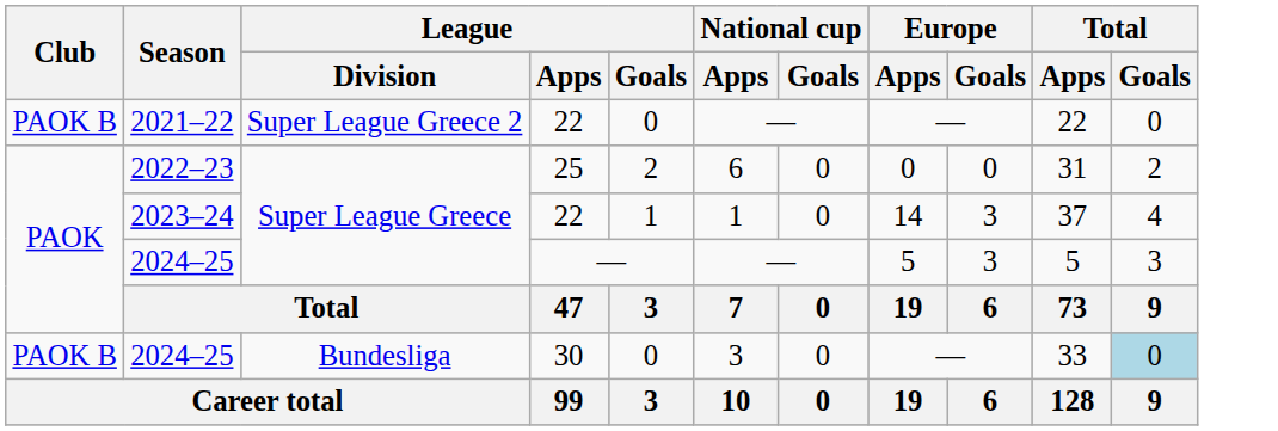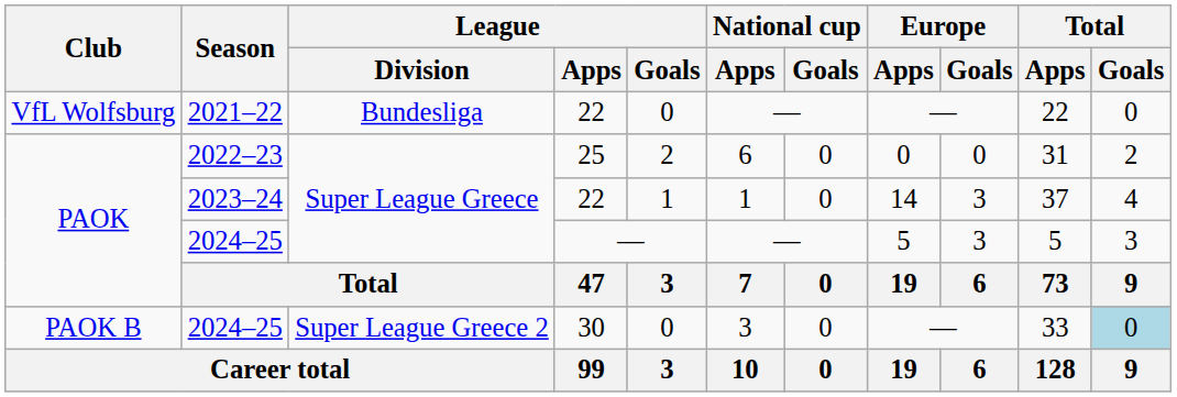2021–22 | Club: PAOK B -> VfL Wolfsburg
2021–22 | League / Division: Super League Greece 2 -> Bundesliga
2024–25 / 30 | League / Division: Bundesliga -> Super League Greece 2
